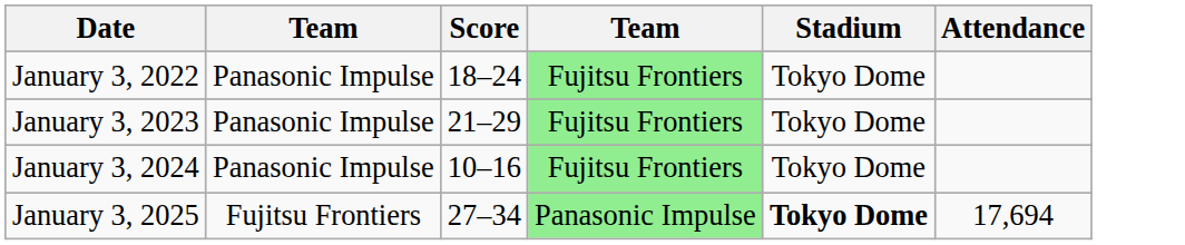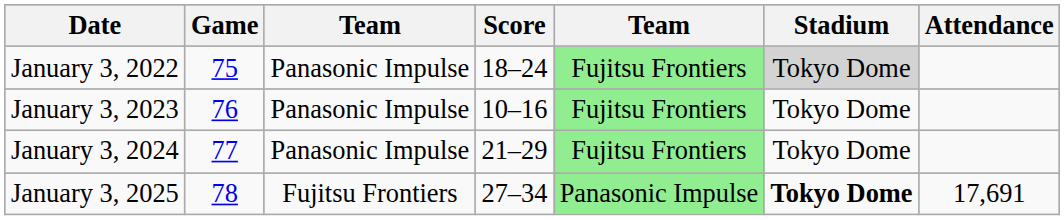+ column: Game | 75 | 76 | 77 | 78
January 3, 2022 | Stadium: no background -> lightgrey background
January 3, 2023 | Score: 21–29 -> 10–16
January 3, 2024 | Score: 10–16 -> 21–29
January 3, 2025 | Attendance: 17,694 -> 17,691
